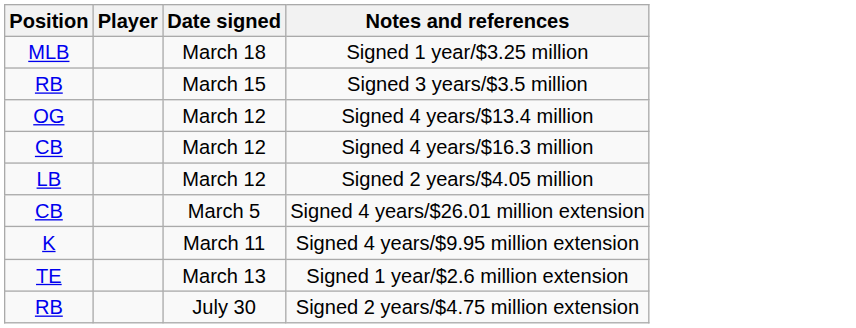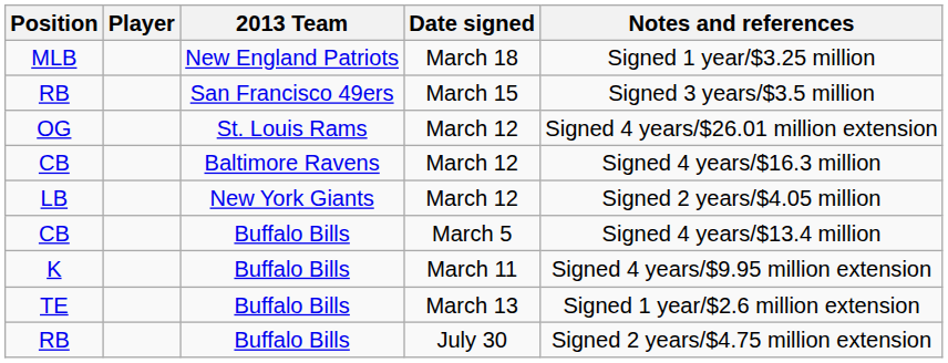+ column: 2013 Team | New England Patriots | San Francisco 49ers | St. Louis Rams | Baltimore Ravens | New York Giants | Buffalo Bills | Buffalo Bills | Buffalo Bills | Buffalo Bills
OG | Notes and references: Signed 4 years/$13.4 million -> Signed 4 years/$26.01 million extension
CB / March 5 | Notes and references: Signed 4 years/$26.01 million extension -> Signed 4 years/$13.4 million
